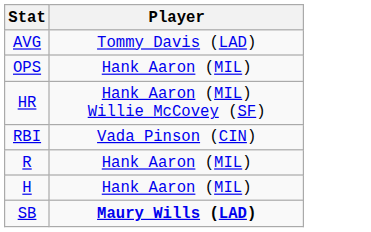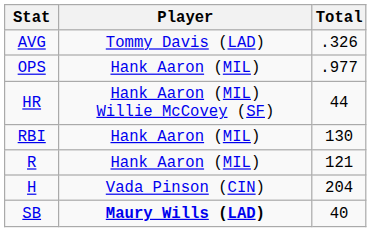+ column: Total | .326 | .977 | 44 | 130 | 121 | 204 | 40
RBI | Player: Vada Pinson (CIN) -> Hank Aaron (MIL)
H | Player: Hank Aaron (MIL) -> Vada Pinson (CIN)
